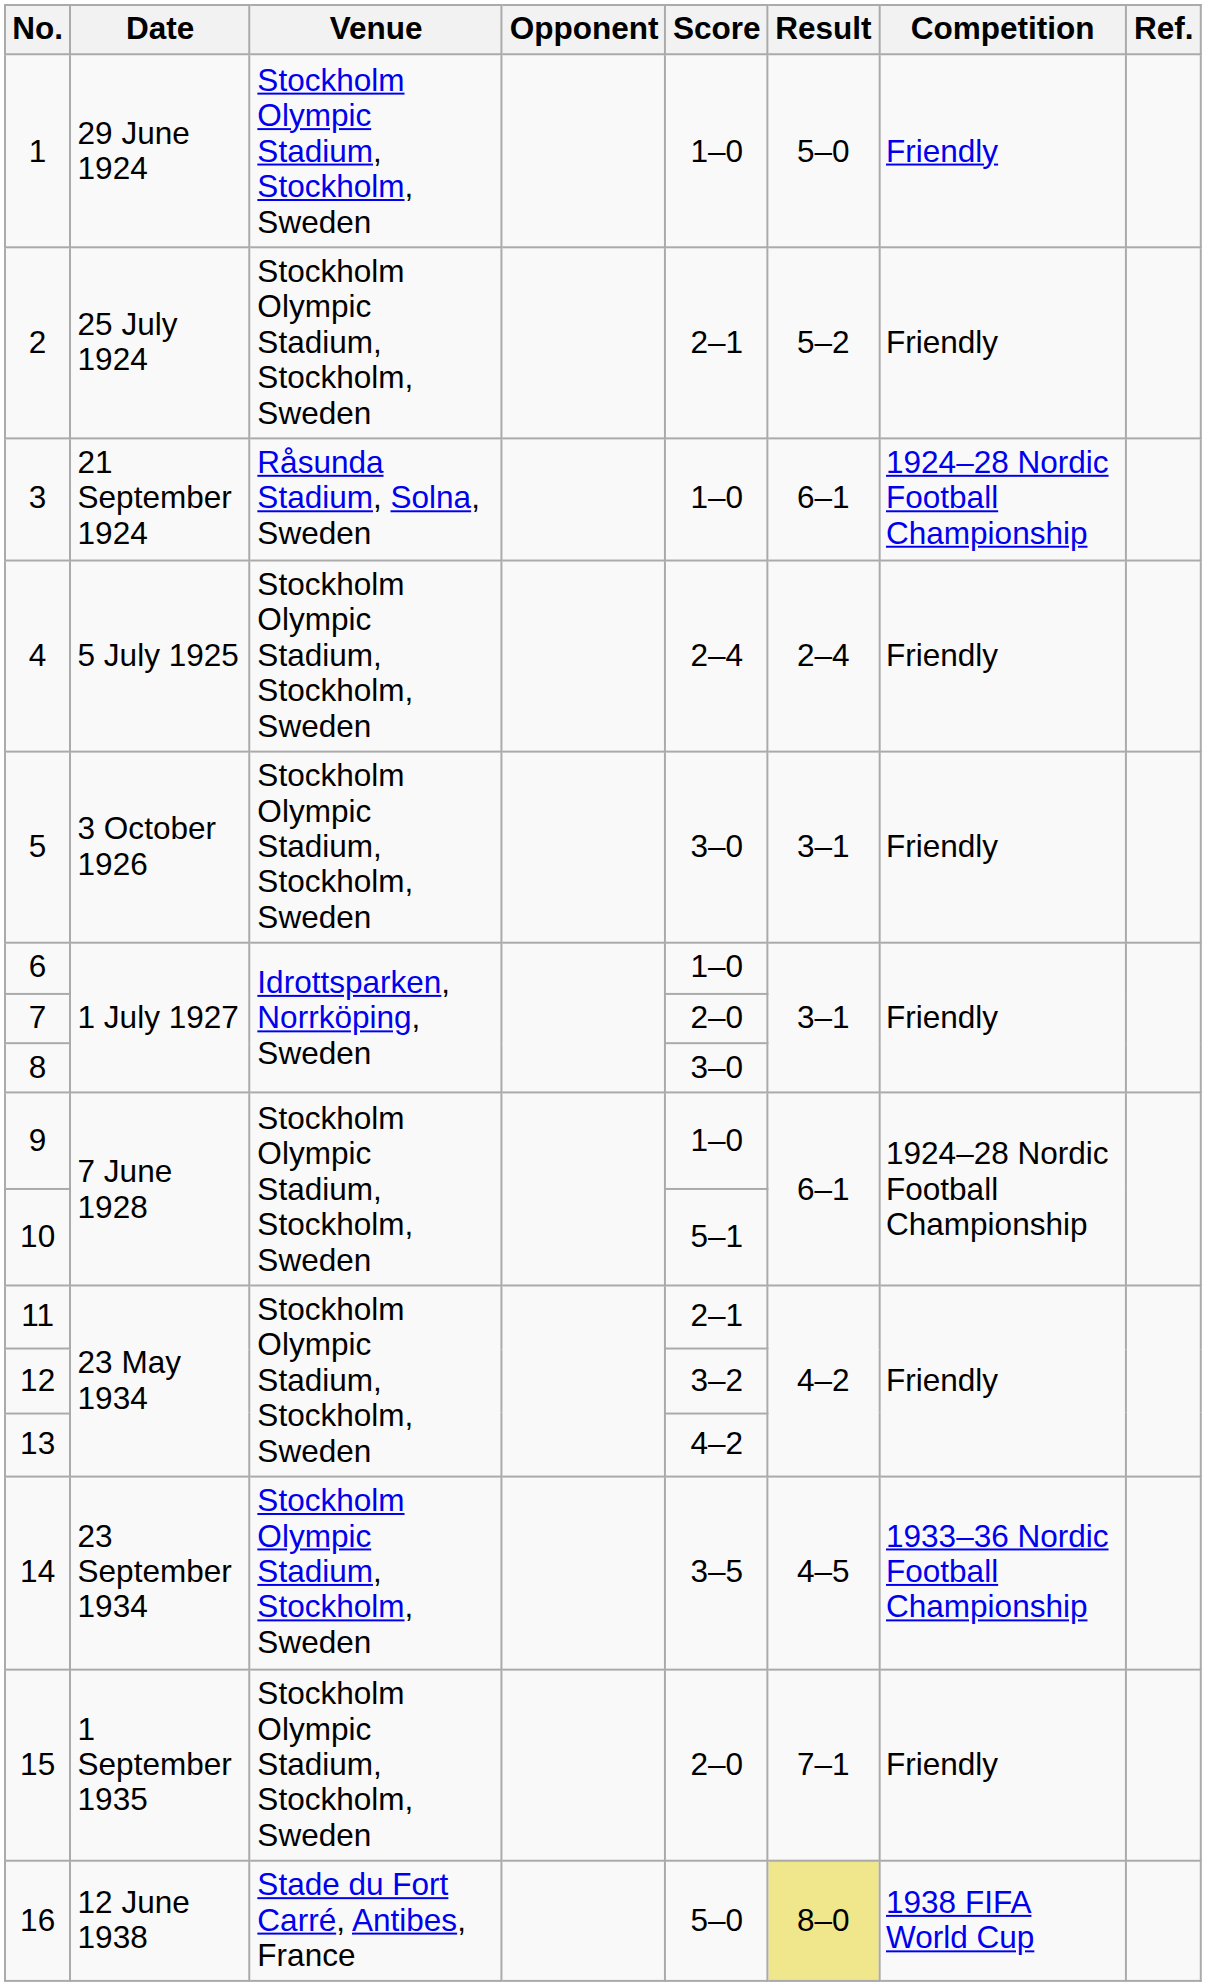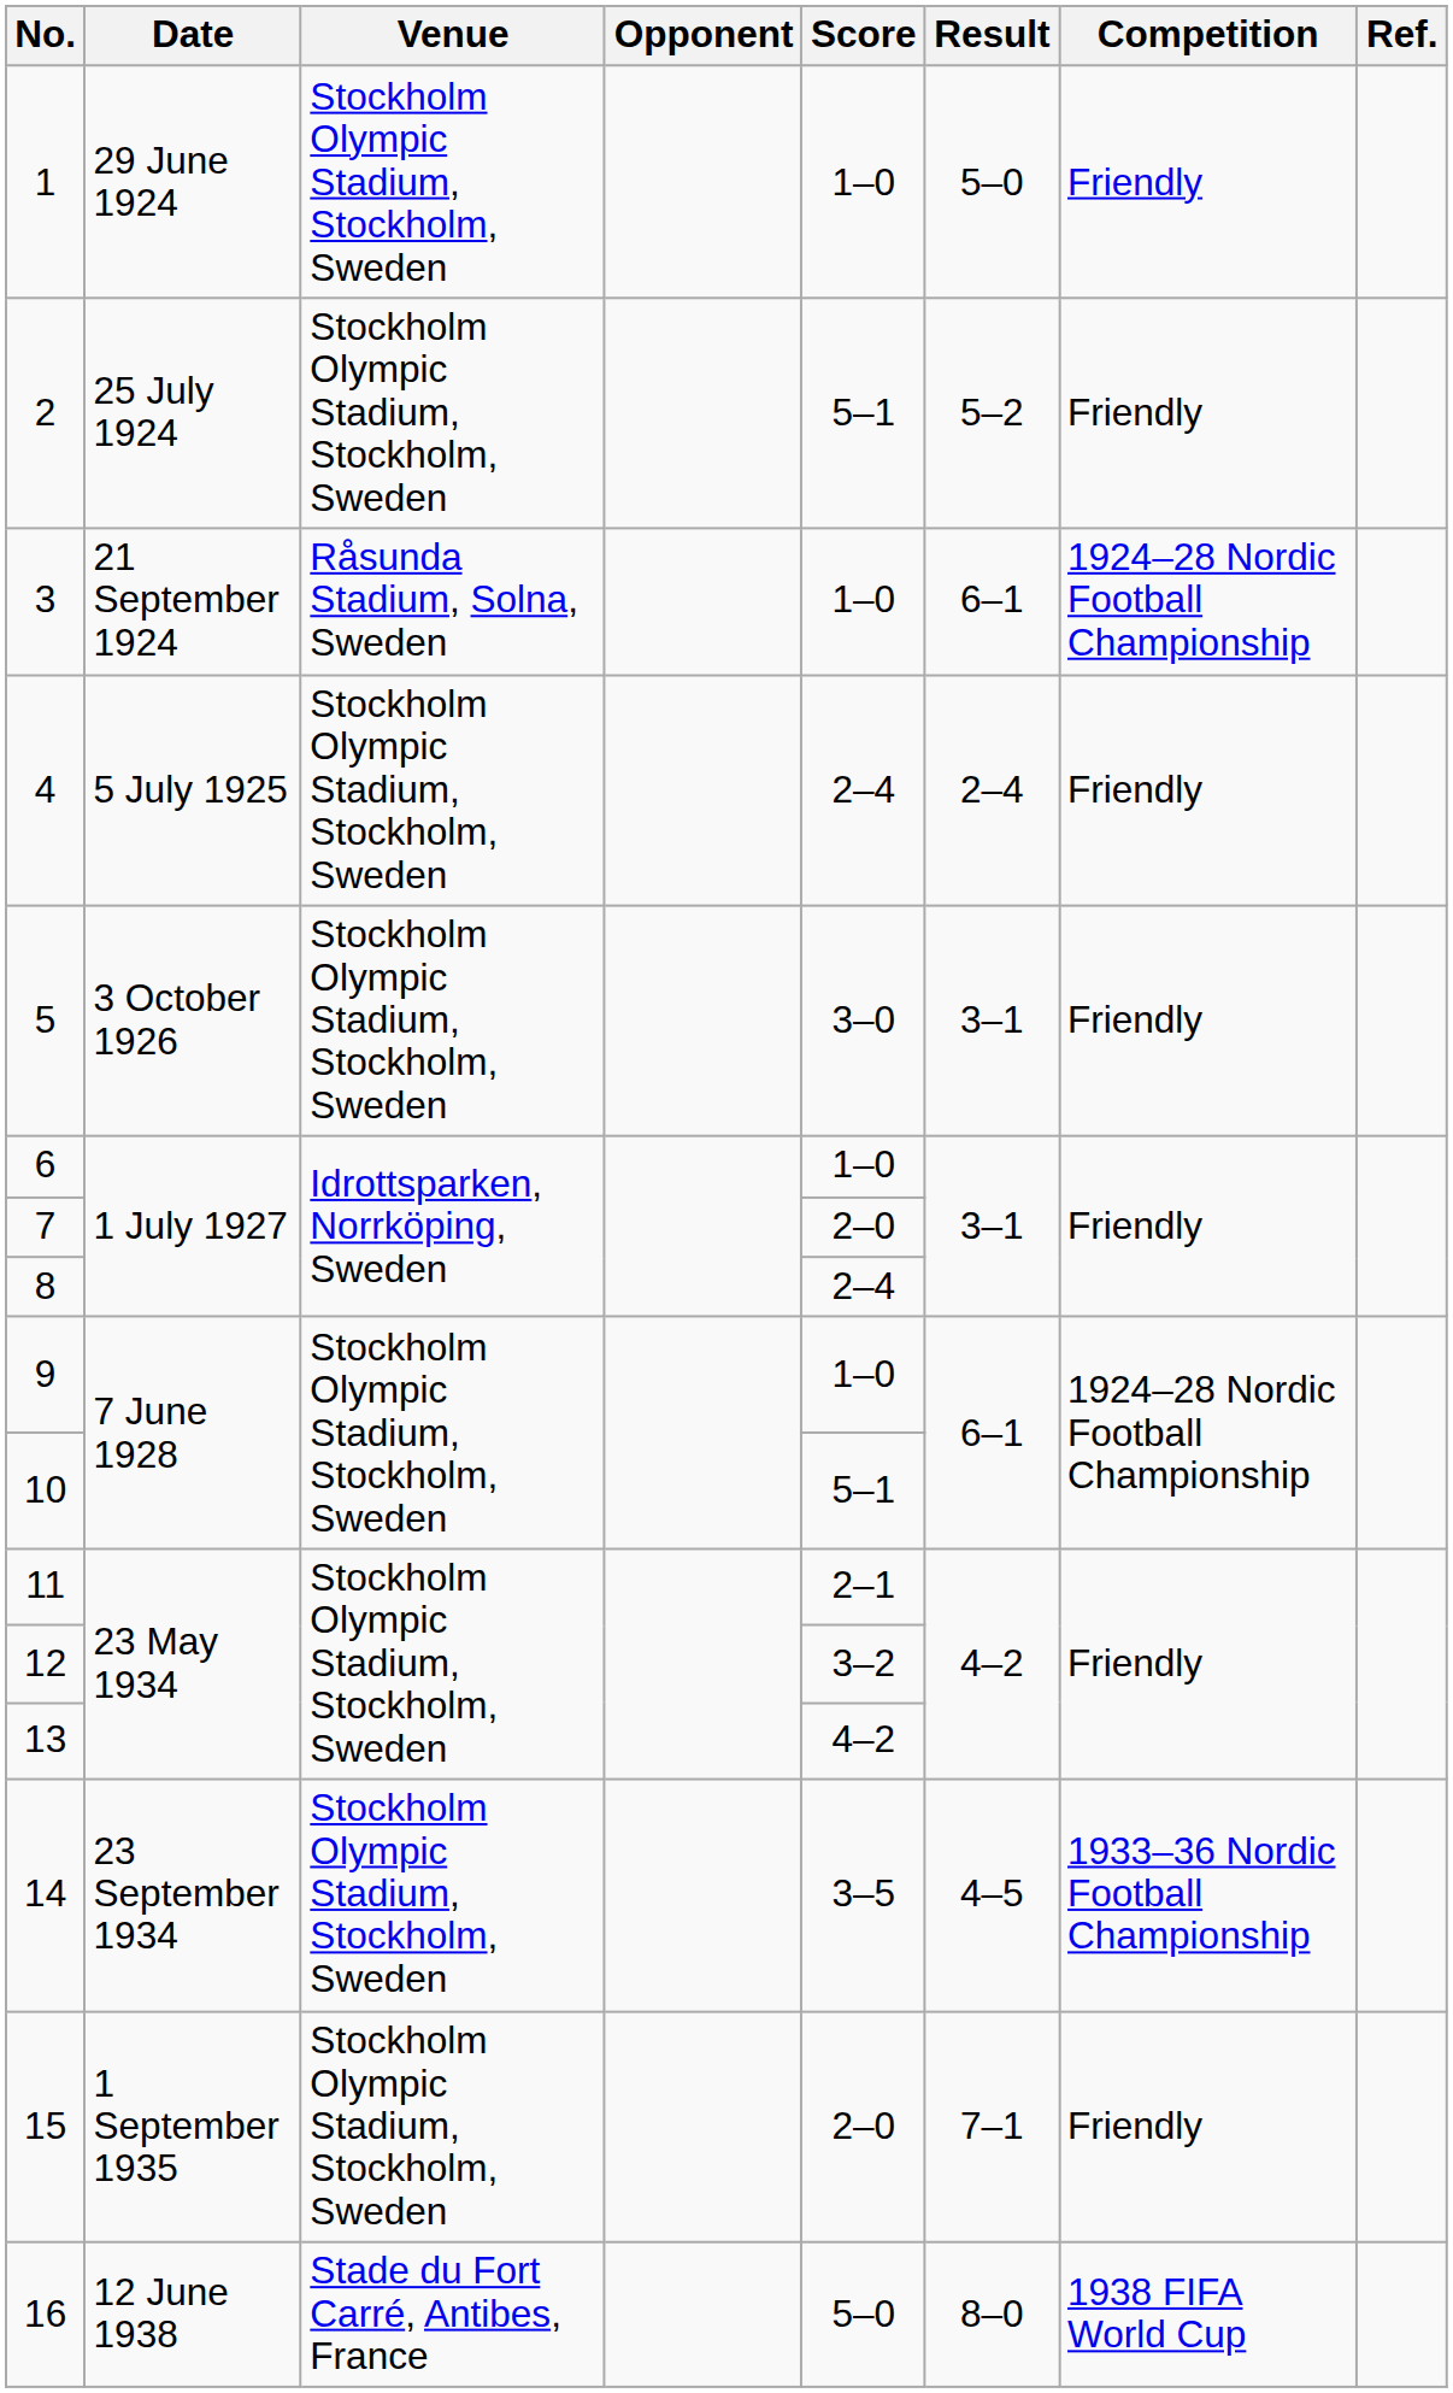2 | Score: 2–1 -> 5–1
8 | Score: 3–0 -> 2–4
16 | Result: khaki background -> no background
